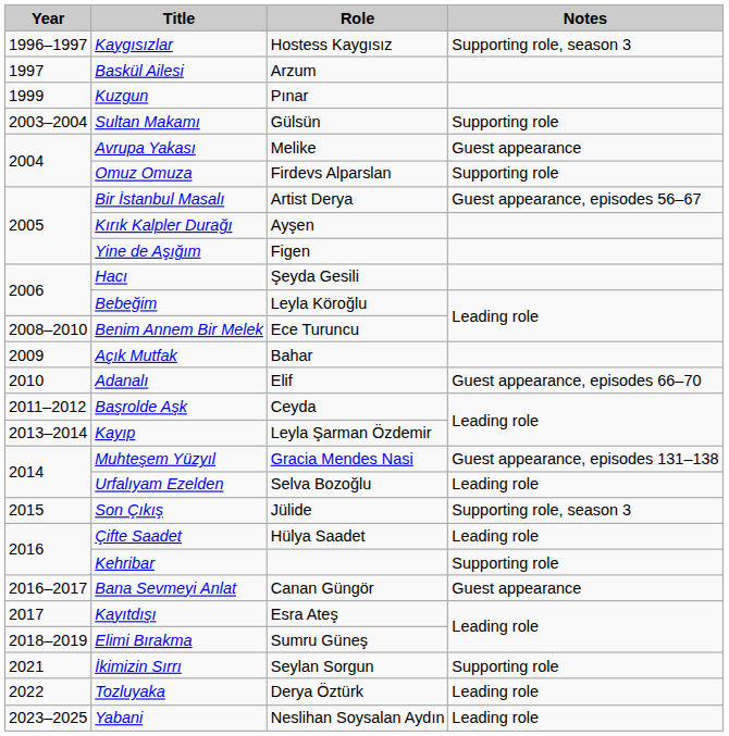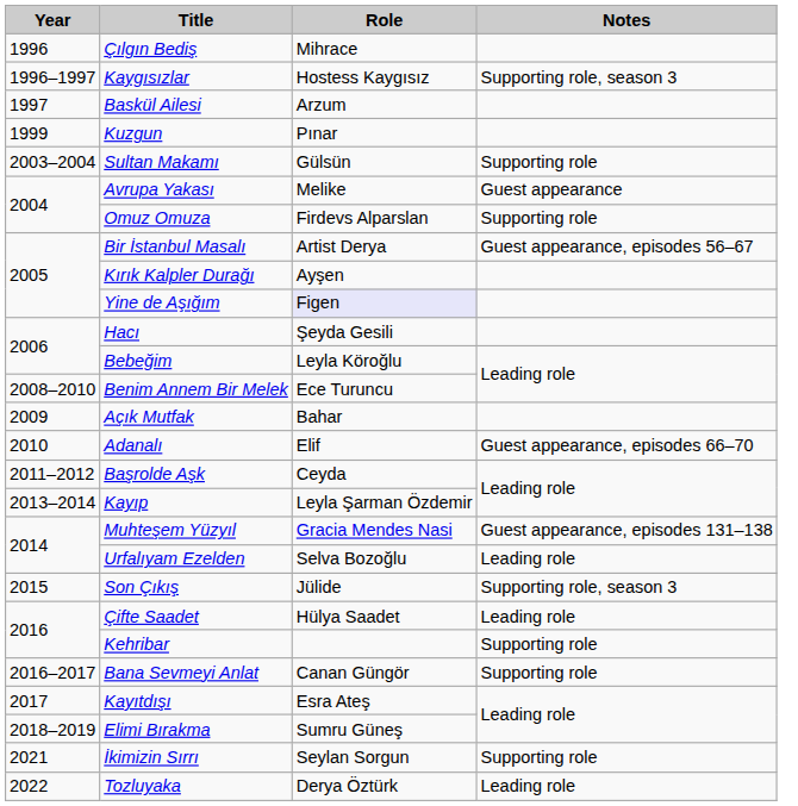+ row: 1996 | Çılgın Bediş | Mihrace
Yine de Aşığım | Role: no background -> lavender background
Bana Sevmeyi Anlat | Notes: Guest appearance -> Supporting role
- row: 2023–2025 | Yabani | Neslihan Soysalan Aydın | Leading role
